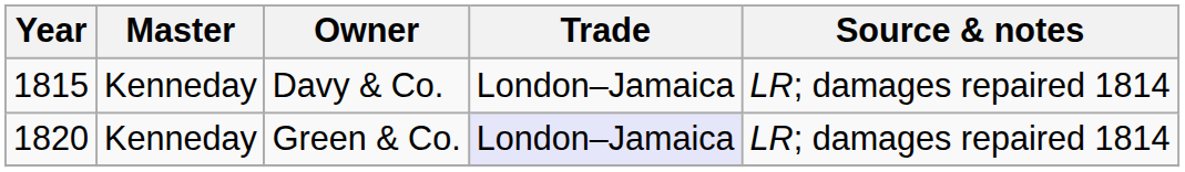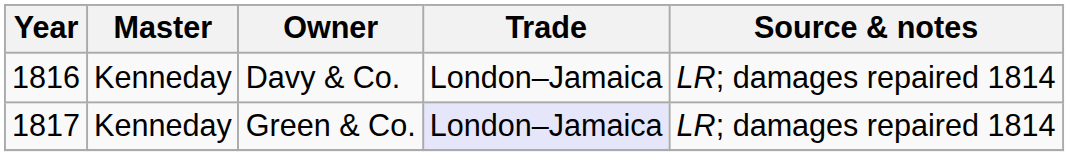Davy & Co. | Year: 1815 -> 1816
Green & Co. | Year: 1820 -> 1817
